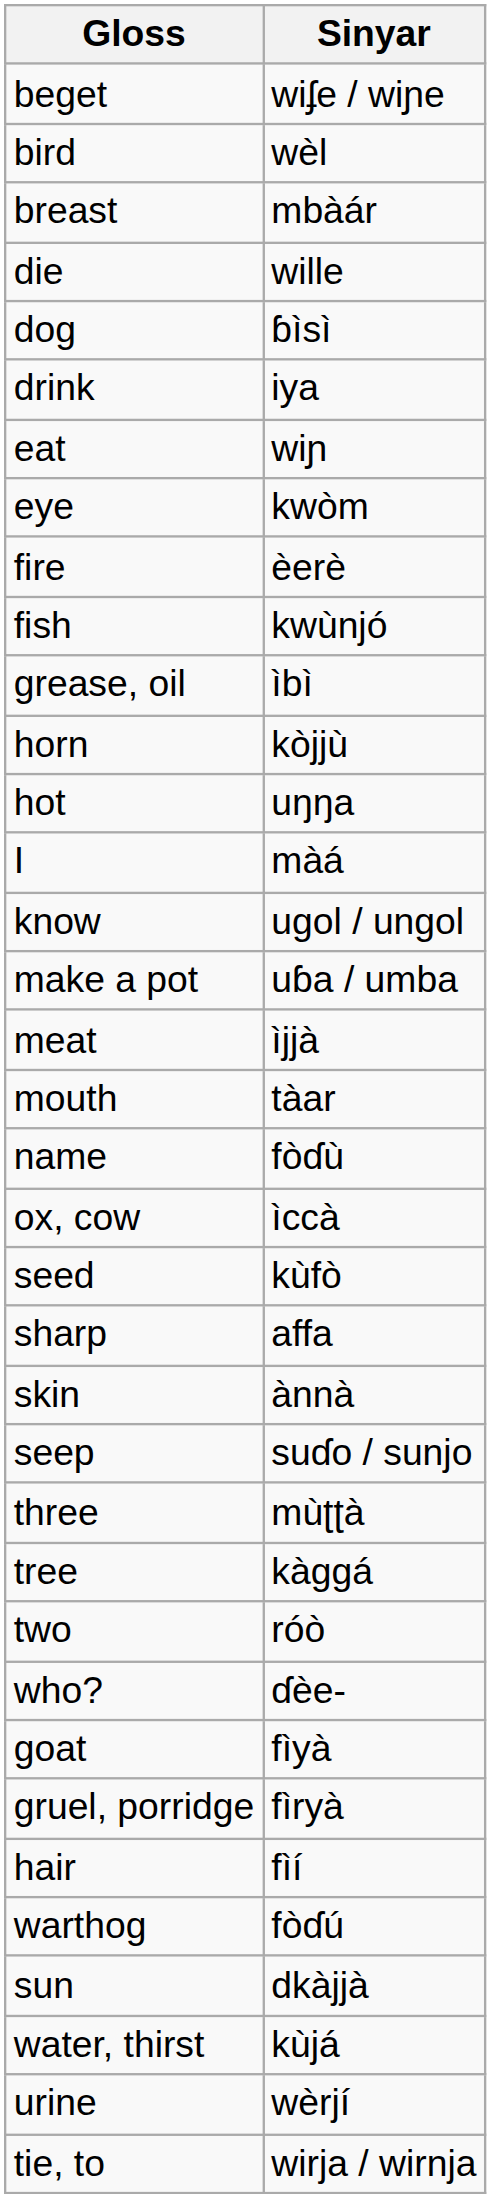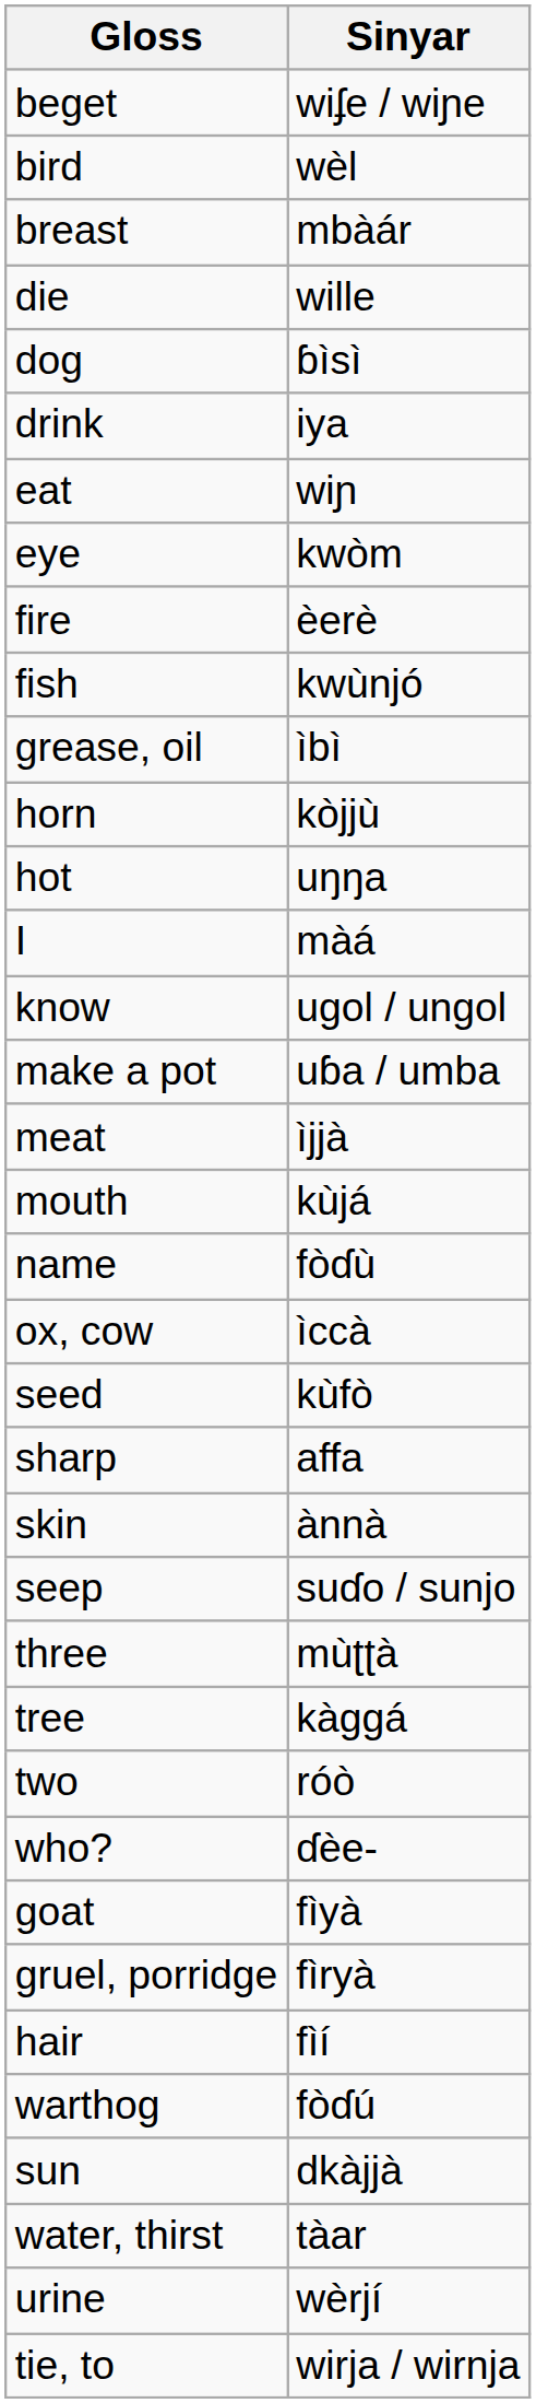mouth | Sinyar: tàar -> kùjá
water, thirst | Sinyar: kùjá -> tàar
